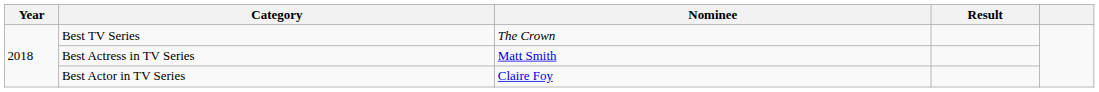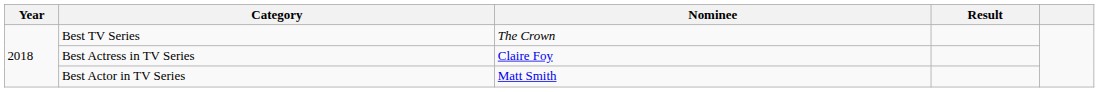Best Actress in TV Series | Nominee: Matt Smith -> Claire Foy
Best Actor in TV Series | Nominee: Claire Foy -> Matt Smith
